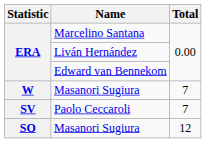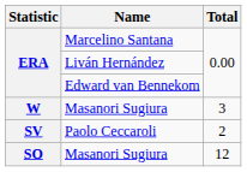W / Masanori Sugiura | Total: 7 -> 3
Paolo Ceccaroli | Total: 7 -> 2
